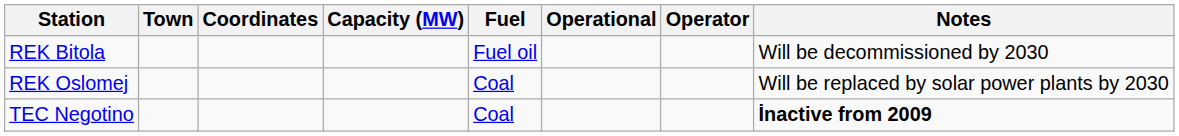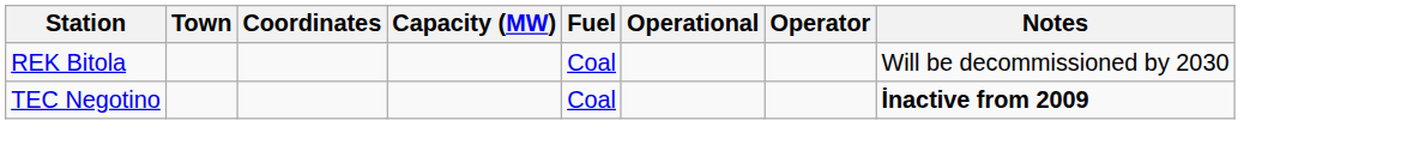REK Bitola | Fuel: Fuel oil -> Coal
- row: REK Oslomej | Coal | Will be replaced by solar power plants by 2030
